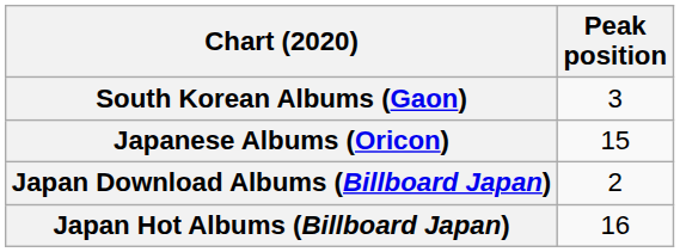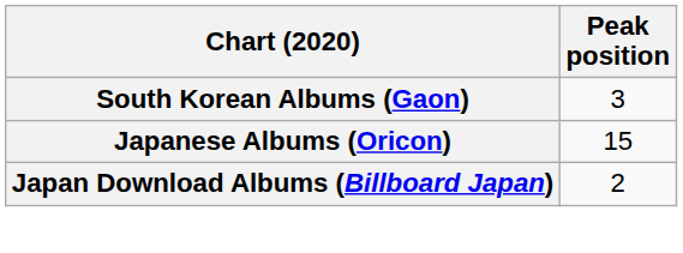- row: Japan Hot Albums (Billboard Japan) | 16
